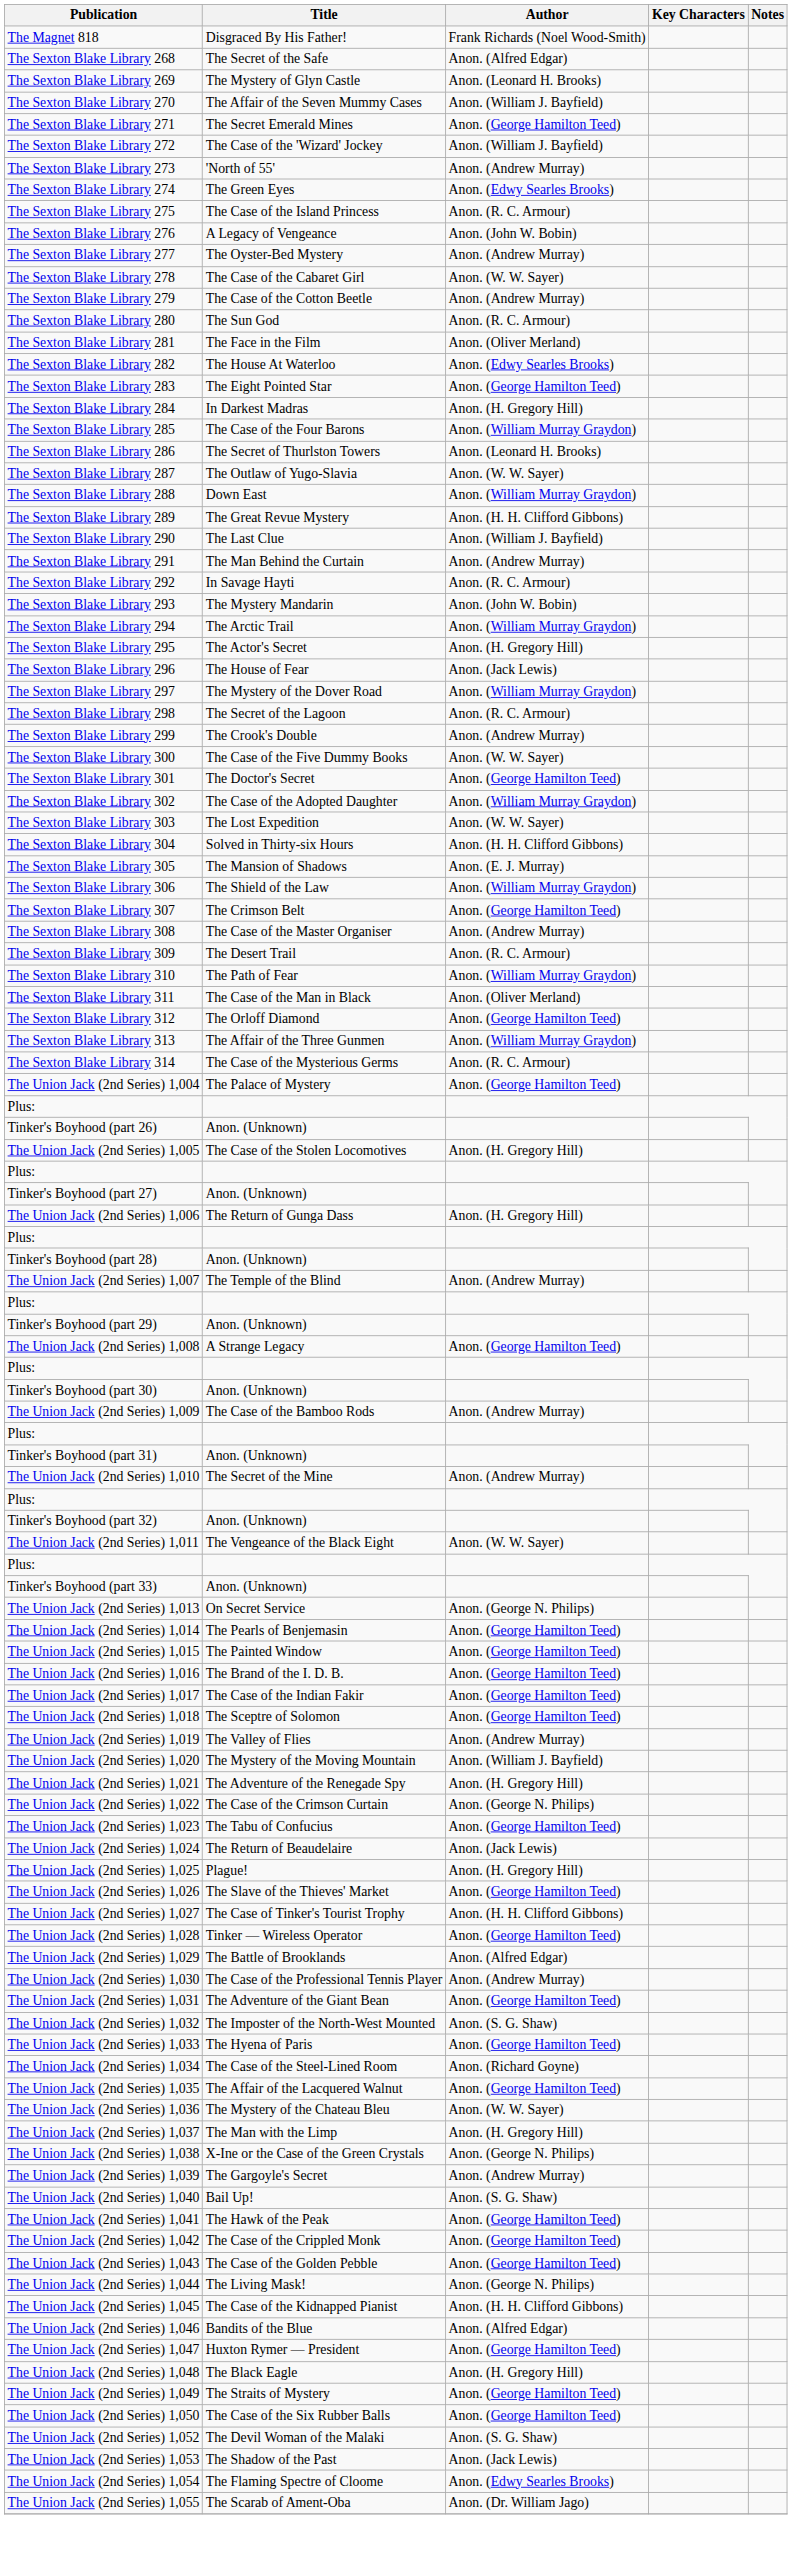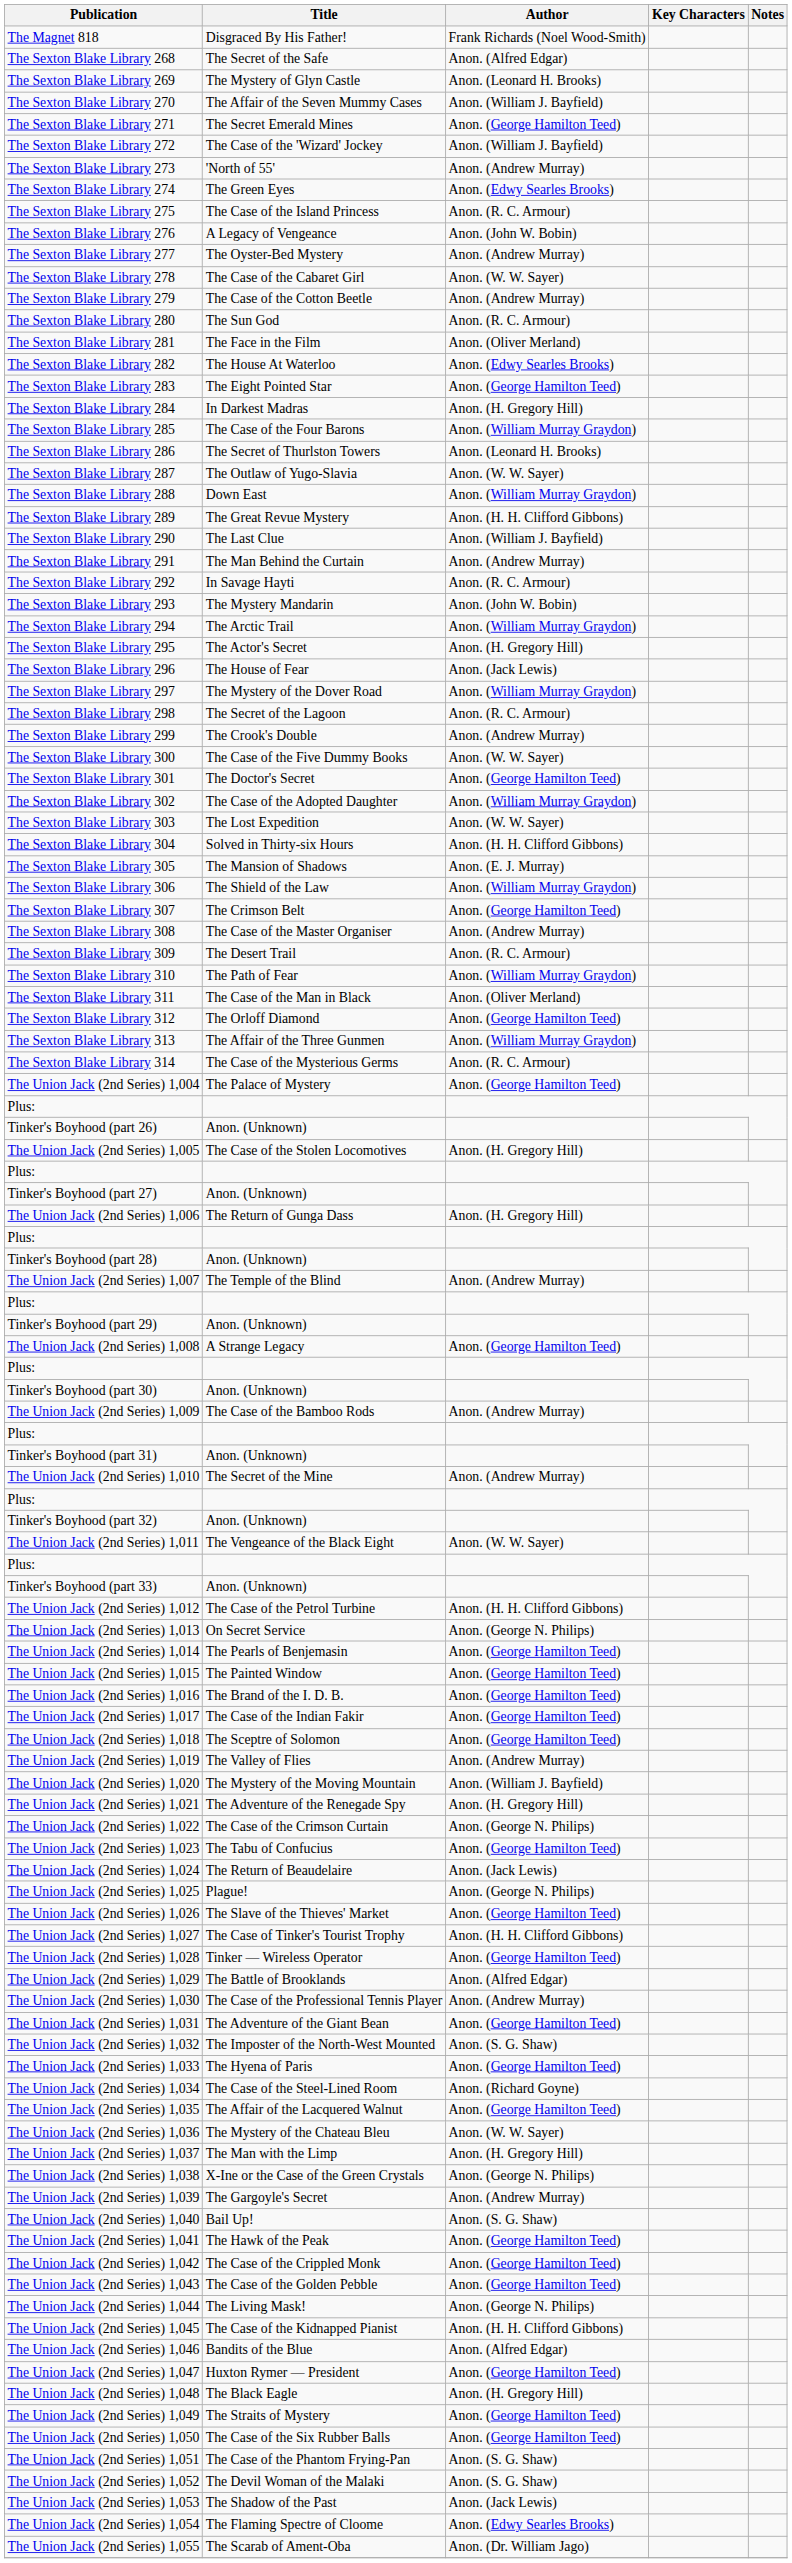+ row: The Union Jack (2nd Series) 1,012 | The Case of the Petrol Turbine | Anon. (H. H. Clifford Gibbons)
The Union Jack (2nd Series) 1,025 | Author: Anon. (H. Gregory Hill) -> Anon. (George N. Philips)
+ row: The Union Jack (2nd Series) 1,051 | The Case of the Phantom Frying-Pan | Anon. (S. G. Shaw)
